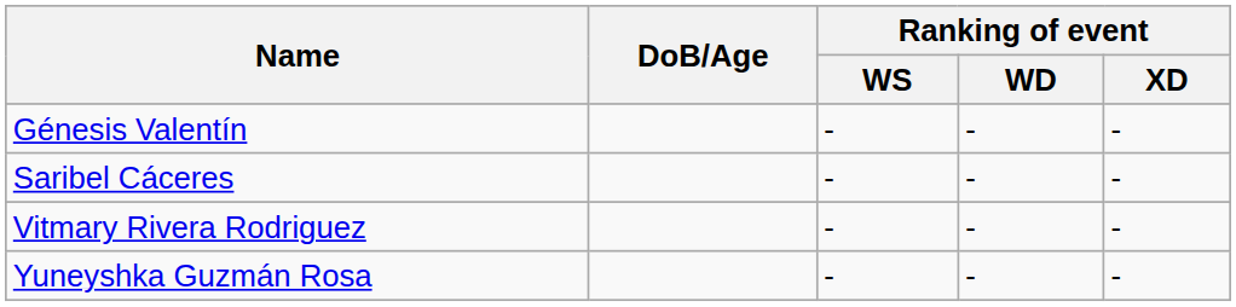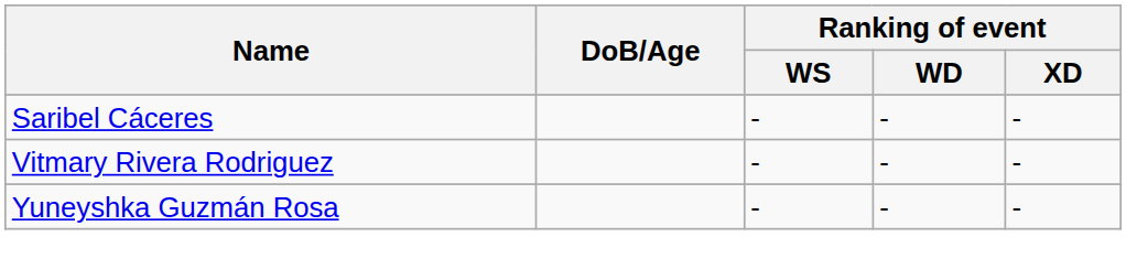- row: Génesis Valentín | - | - | -
